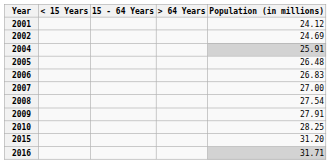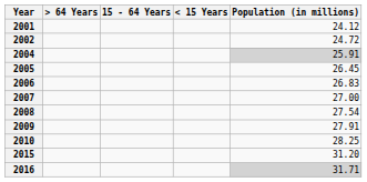columns swapped: < 15 Years <-> > 64 Years
2002 | Population (in millions): 24.69 -> 24.72
2005 | Population (in millions): 26.48 -> 26.45
